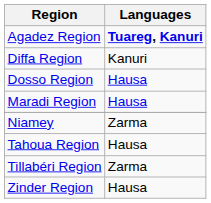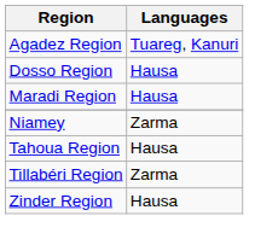Agadez Region | Languages: bold -> normal
- row: Diffa Region | Kanuri
